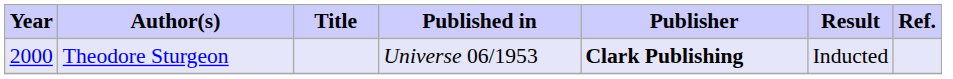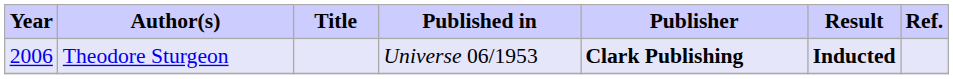Theodore Sturgeon | Year: 2000 -> 2006
Theodore Sturgeon | Result: normal -> bold
